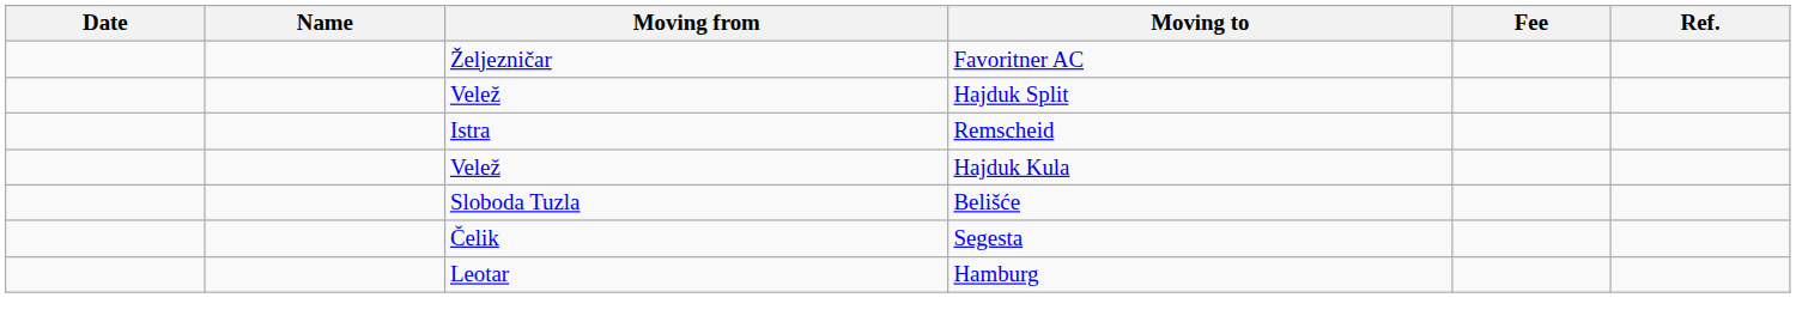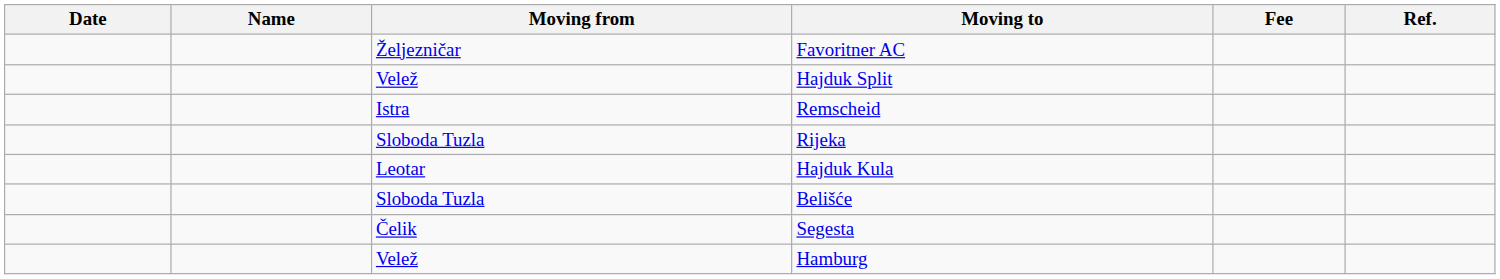+ row: Sloboda Tuzla | Rijeka
Hajduk Kula | Moving from: Velež -> Leotar
Hamburg | Moving from: Leotar -> Velež
